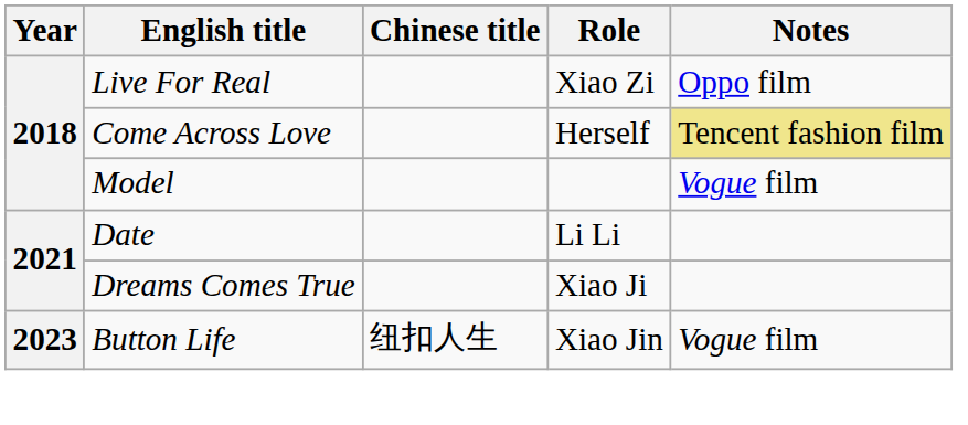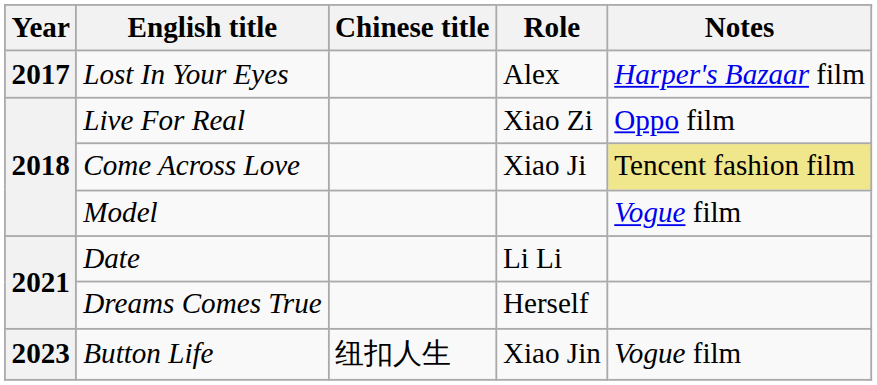+ row: 2017 | Lost In Your Eyes | Alex | Harper's Bazaar film
Come Across Love | Role: Herself -> Xiao Ji
Dreams Comes True | Role: Xiao Ji -> Herself
